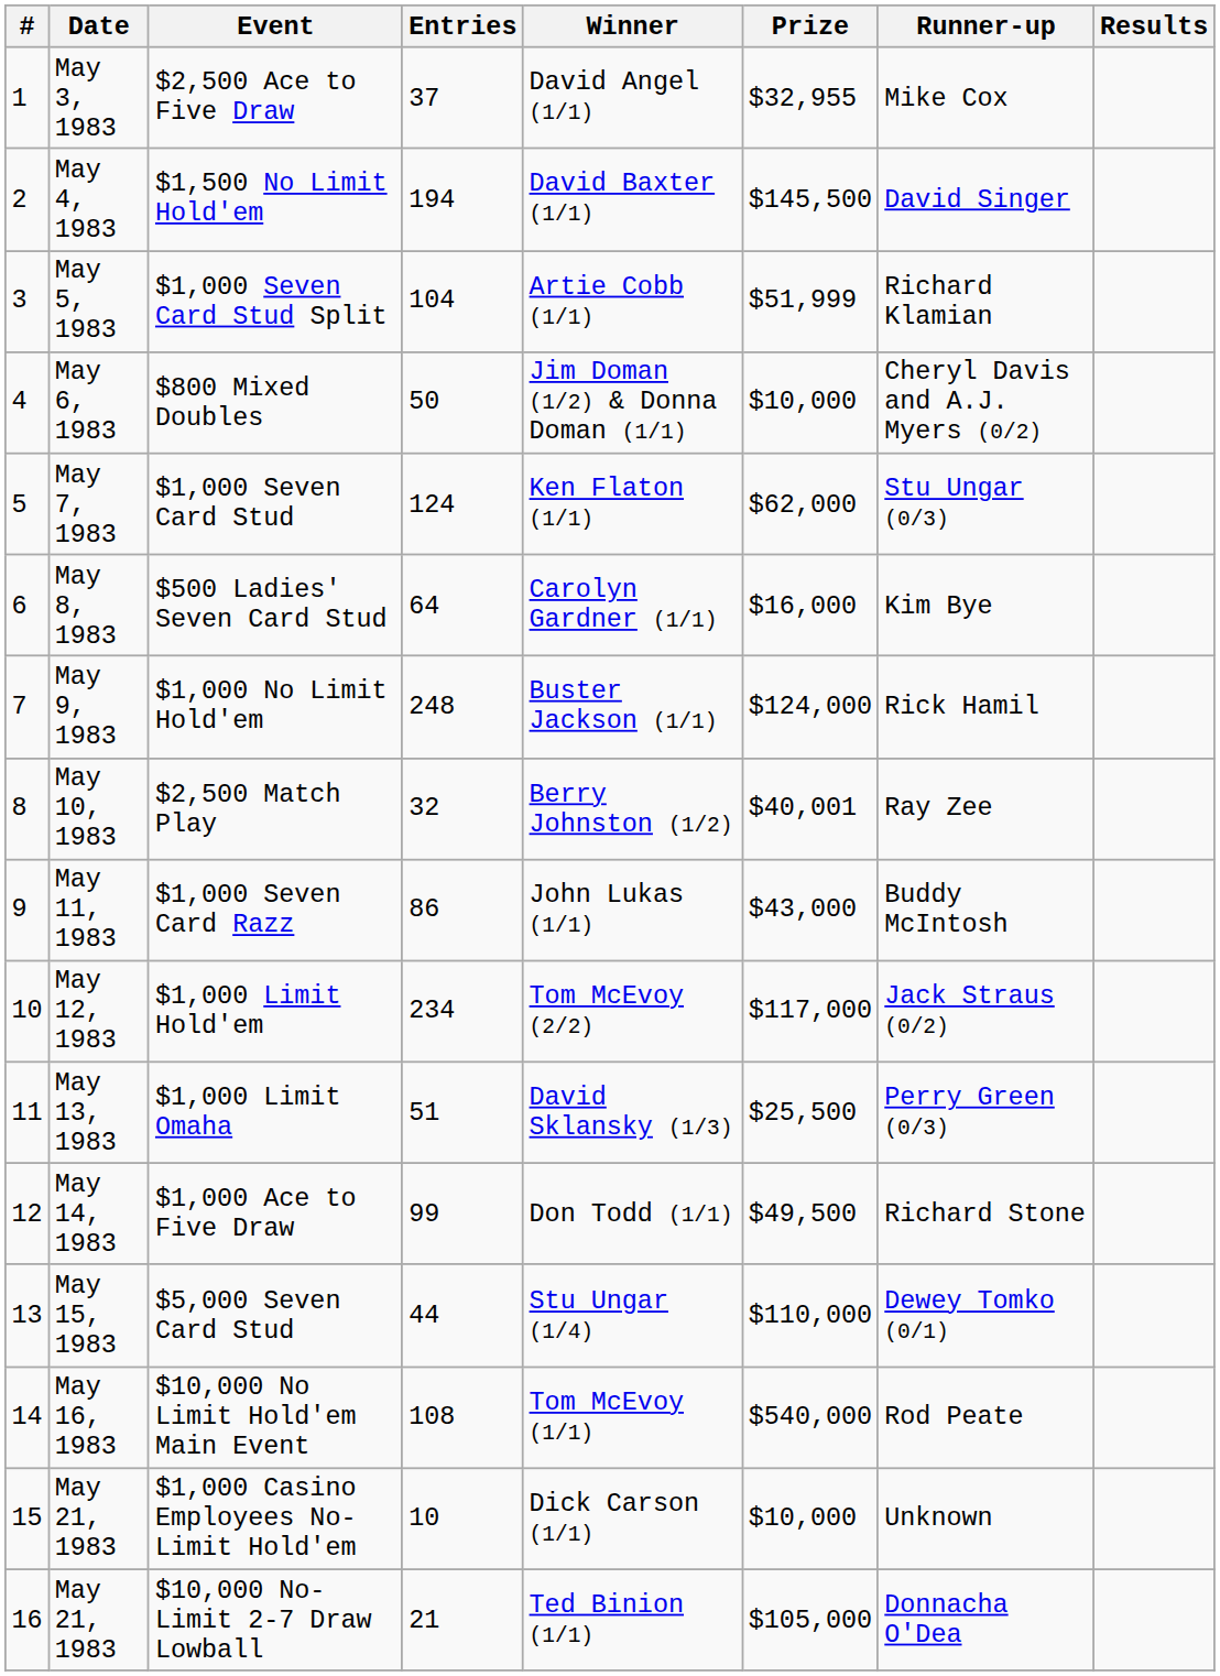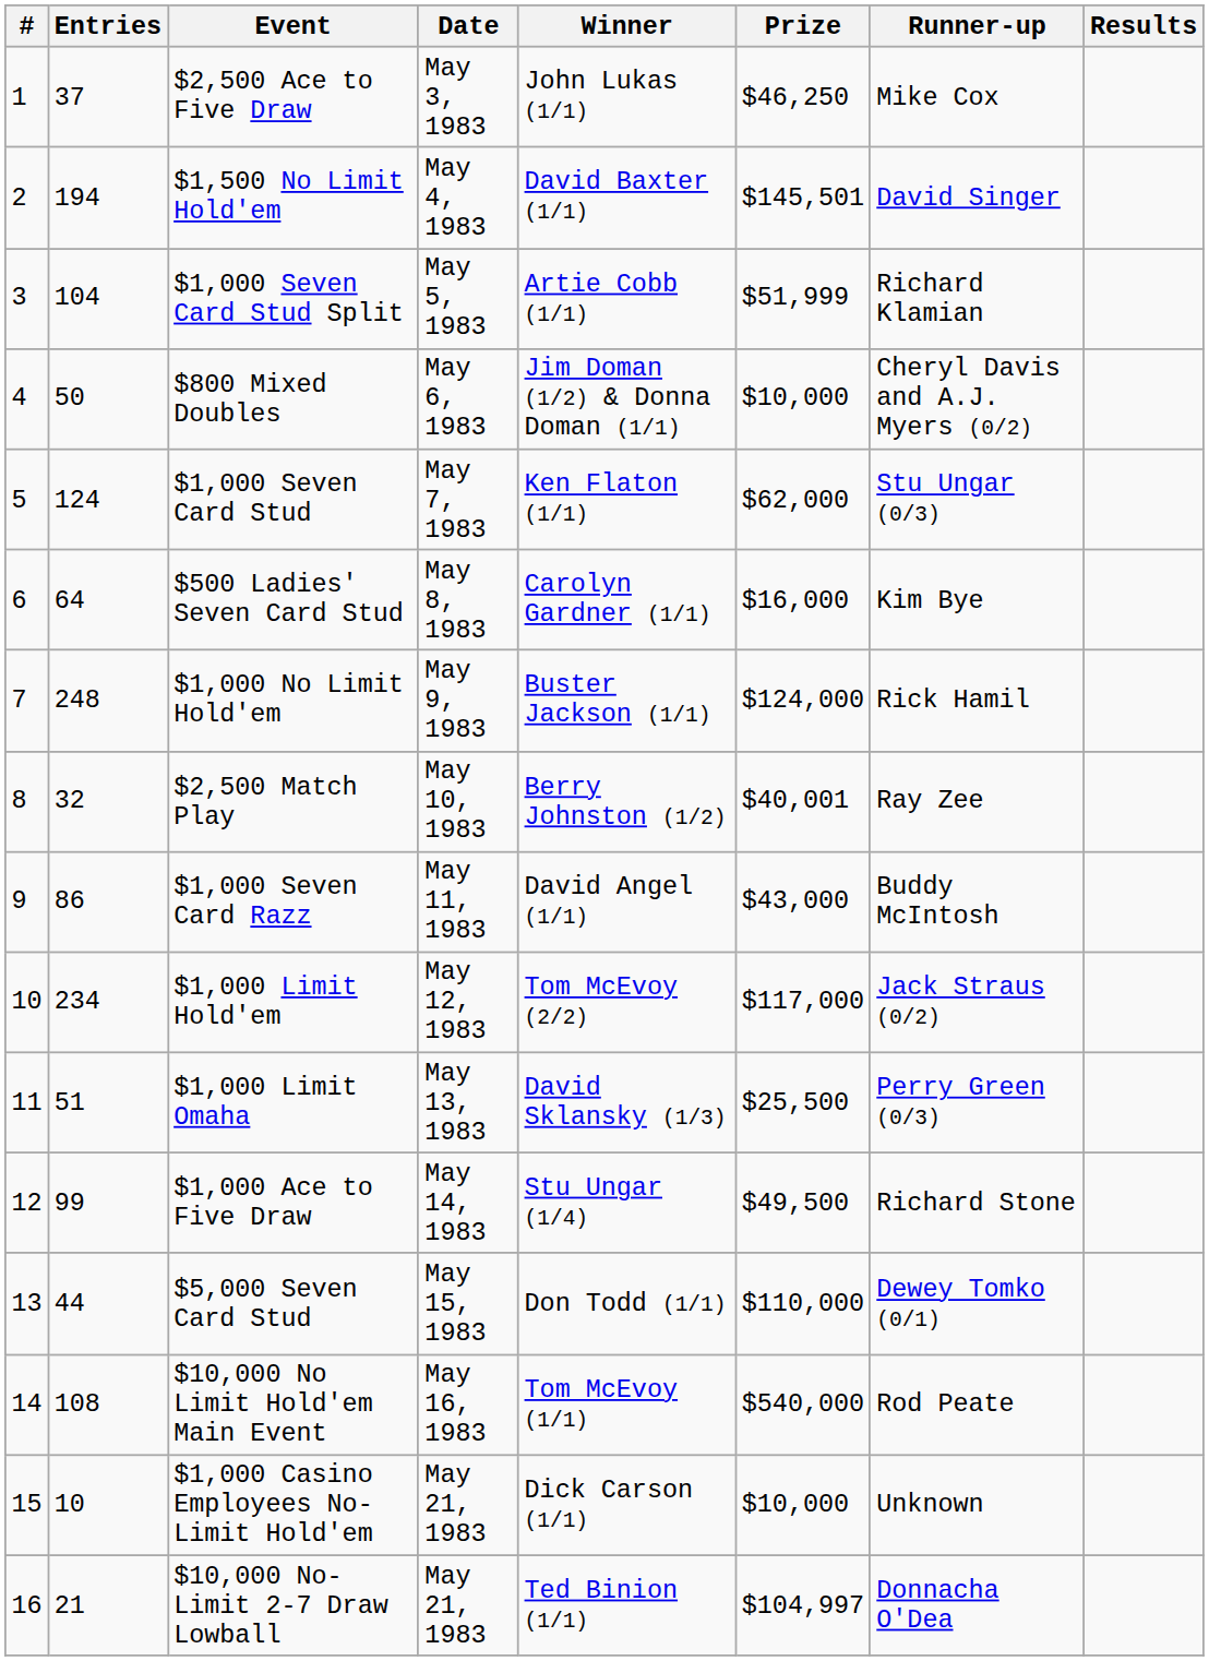columns swapped: Date <-> Entries
$2,500 Ace to Five Draw | Winner: David Angel (1/1) -> John Lukas (1/1)
$2,500 Ace to Five Draw | Prize: $32,955 -> $46,250
$1,500 No Limit Hold'em | Prize: $145,500 -> $145,501
$1,000 Seven Card Razz | Winner: John Lukas (1/1) -> David Angel (1/1)
$1,000 Ace to Five Draw | Winner: Don Todd (1/1) -> Stu Ungar (1/4)
$5,000 Seven Card Stud | Winner: Stu Ungar (1/4) -> Don Todd (1/1)
$10,000 No-Limit 2-7 Draw Lowball | Prize: $105,000 -> $104,997
